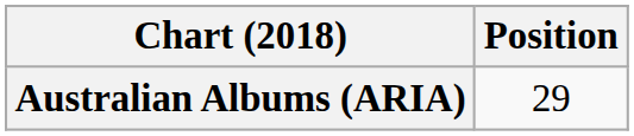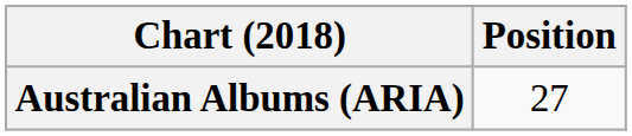Australian Albums (ARIA) | Position: 29 -> 27
